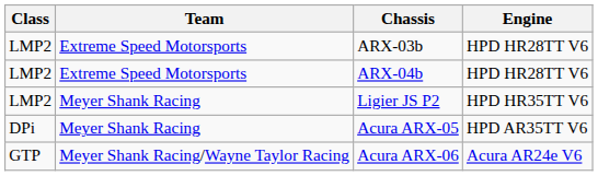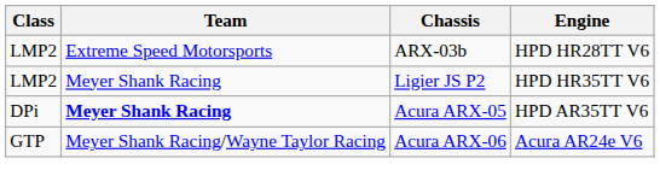- row: LMP2 | Extreme Speed Motorsports | ARX-04b | HPD HR28TT V6
Acura ARX-05 | Team: normal -> bold
